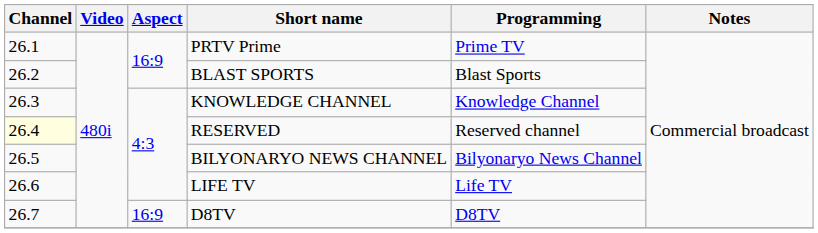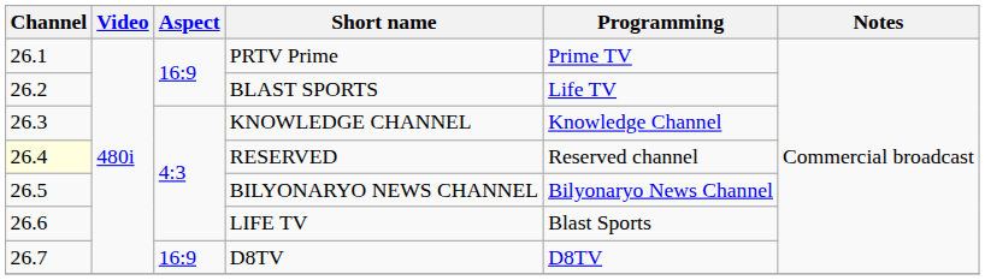BLAST SPORTS | Programming: Blast Sports -> Life TV
LIFE TV | Programming: Life TV -> Blast Sports
